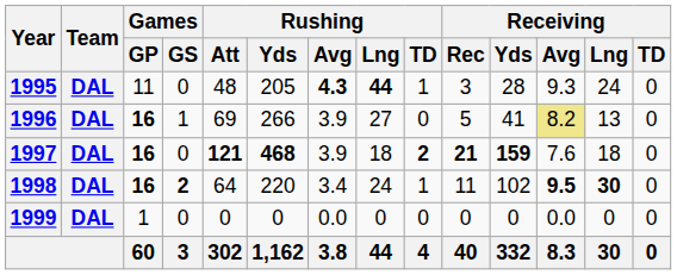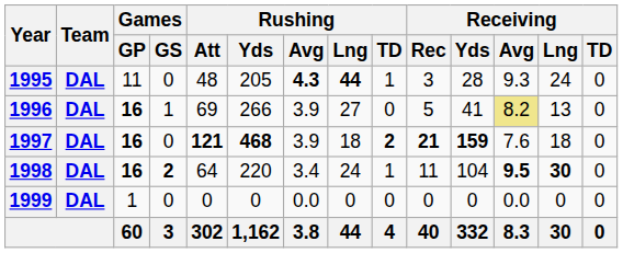1998 | Receiving / Yds: 102 -> 104
